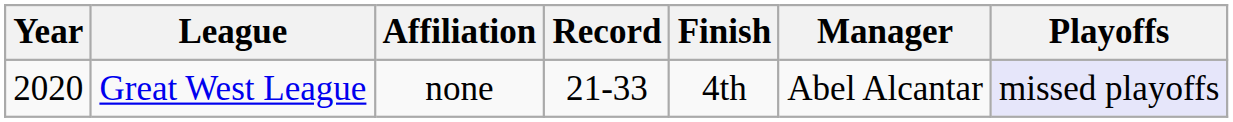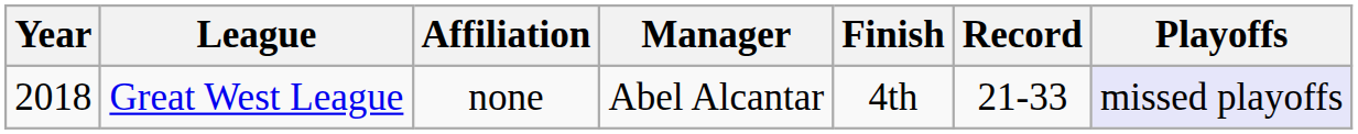columns swapped: Record <-> Manager
Great West League | Year: 2020 -> 2018
